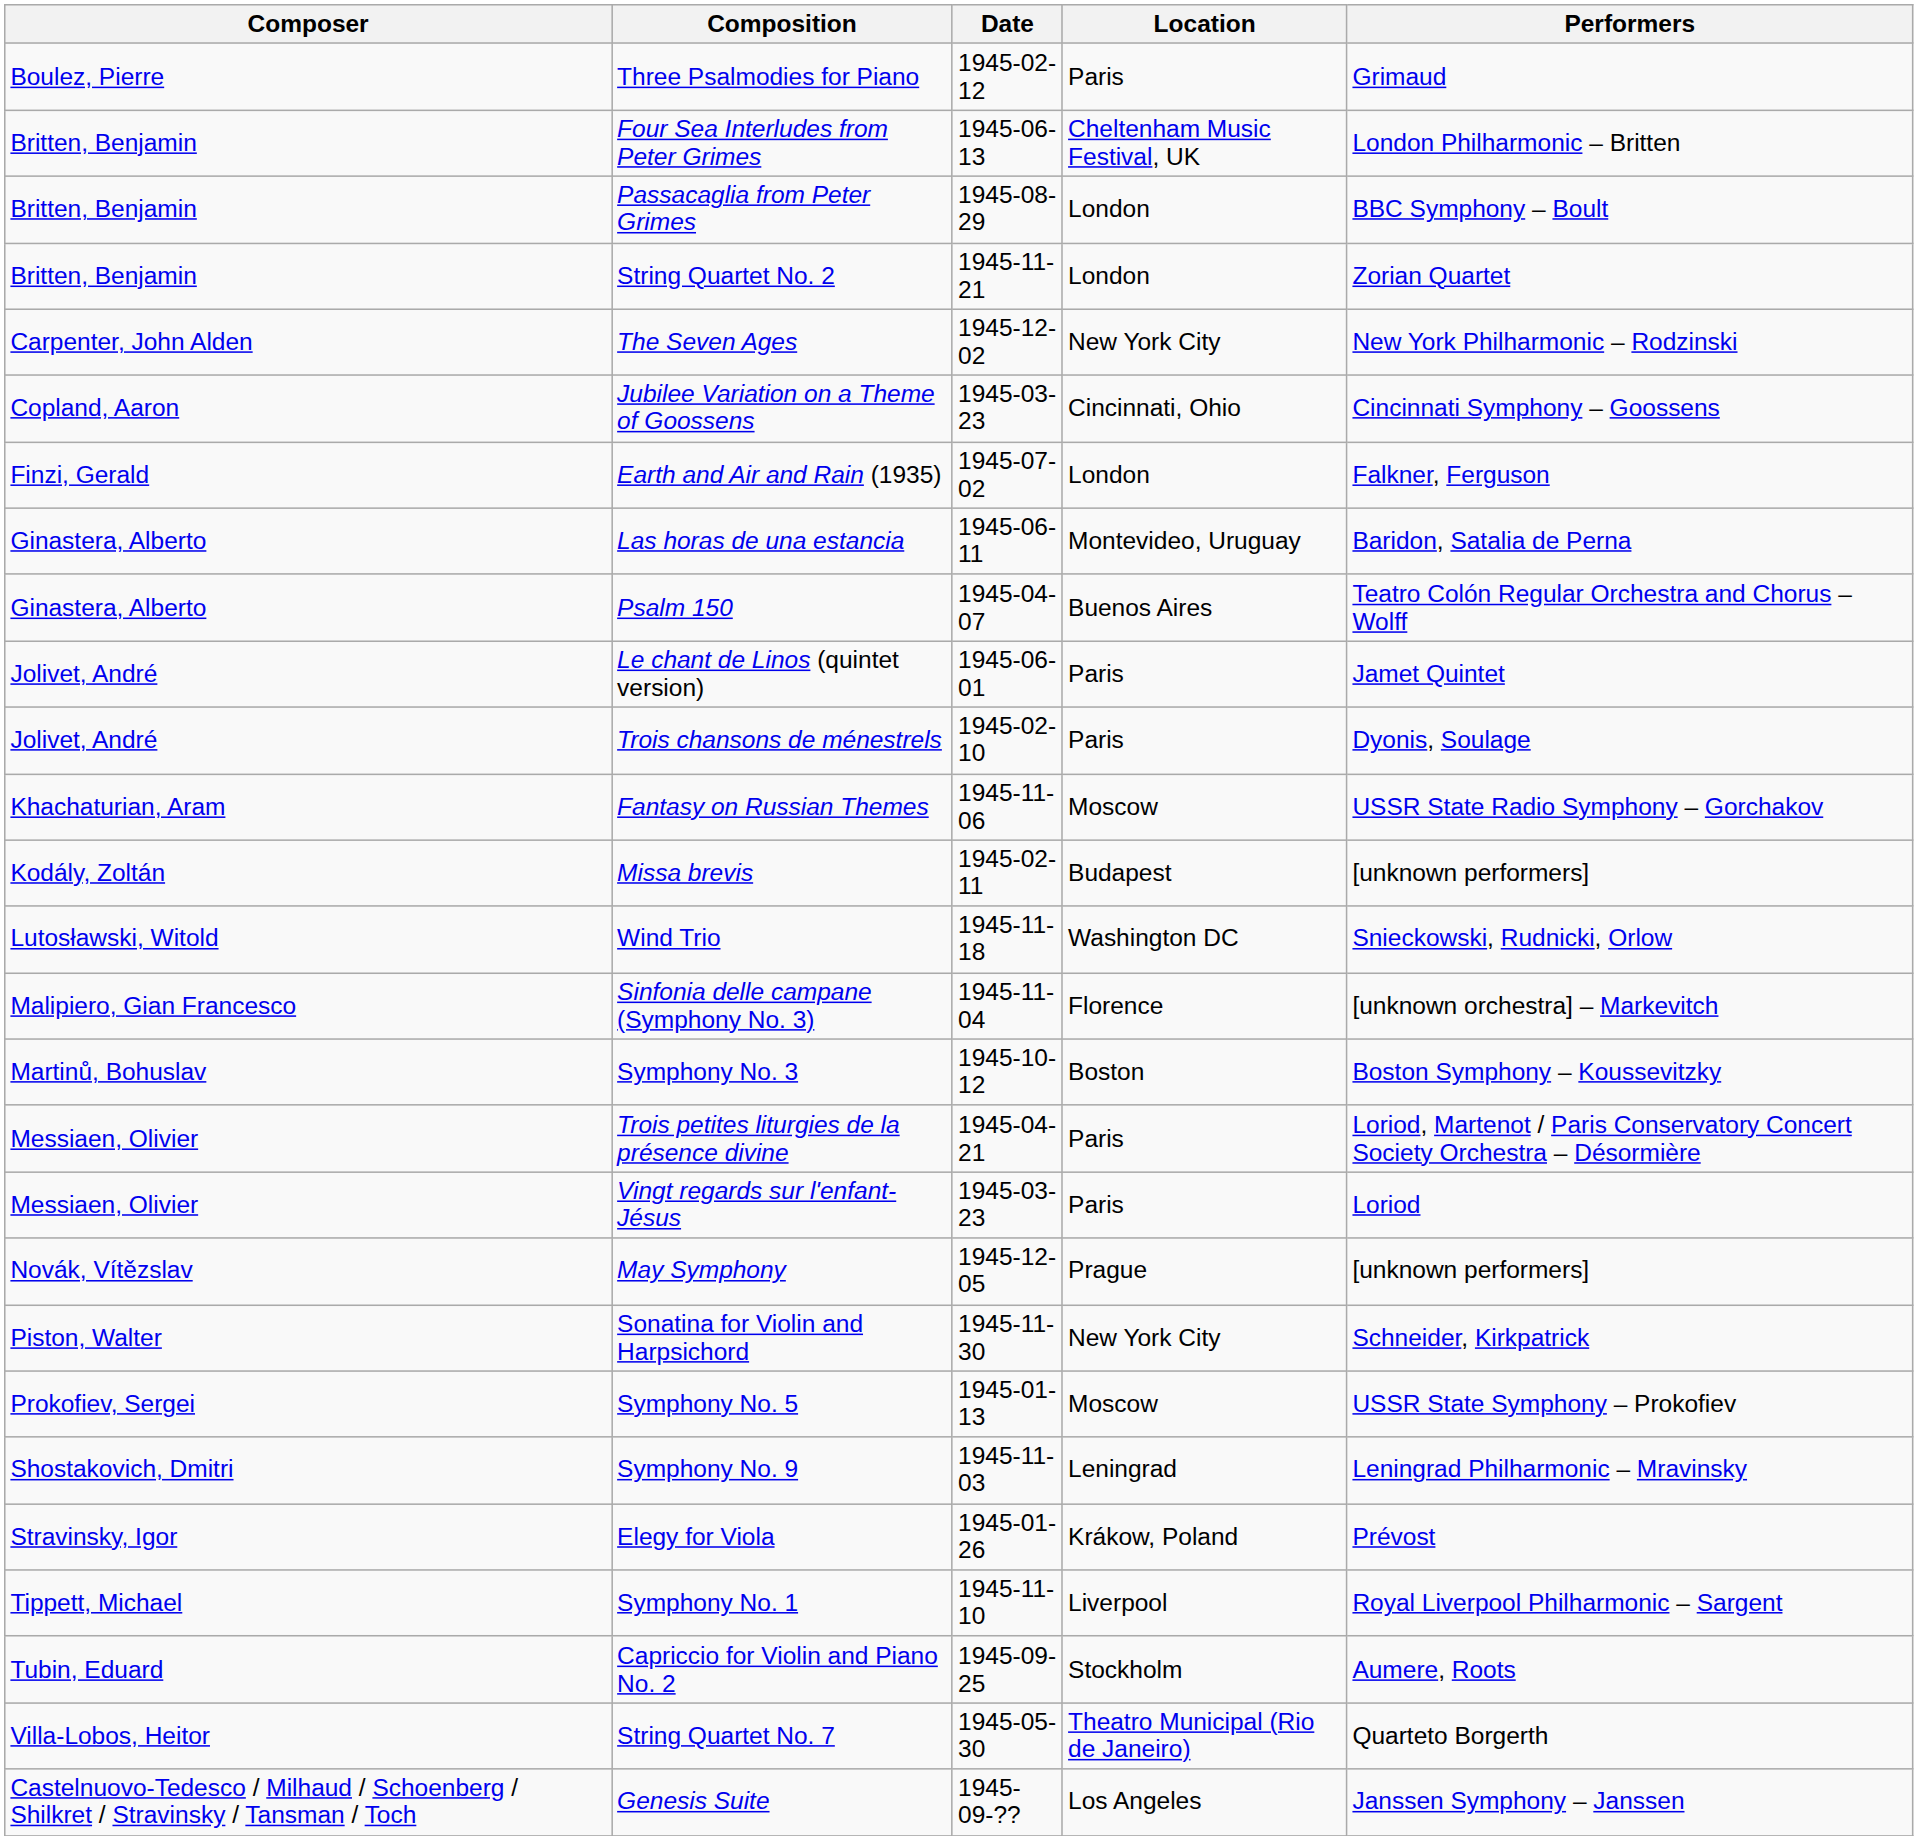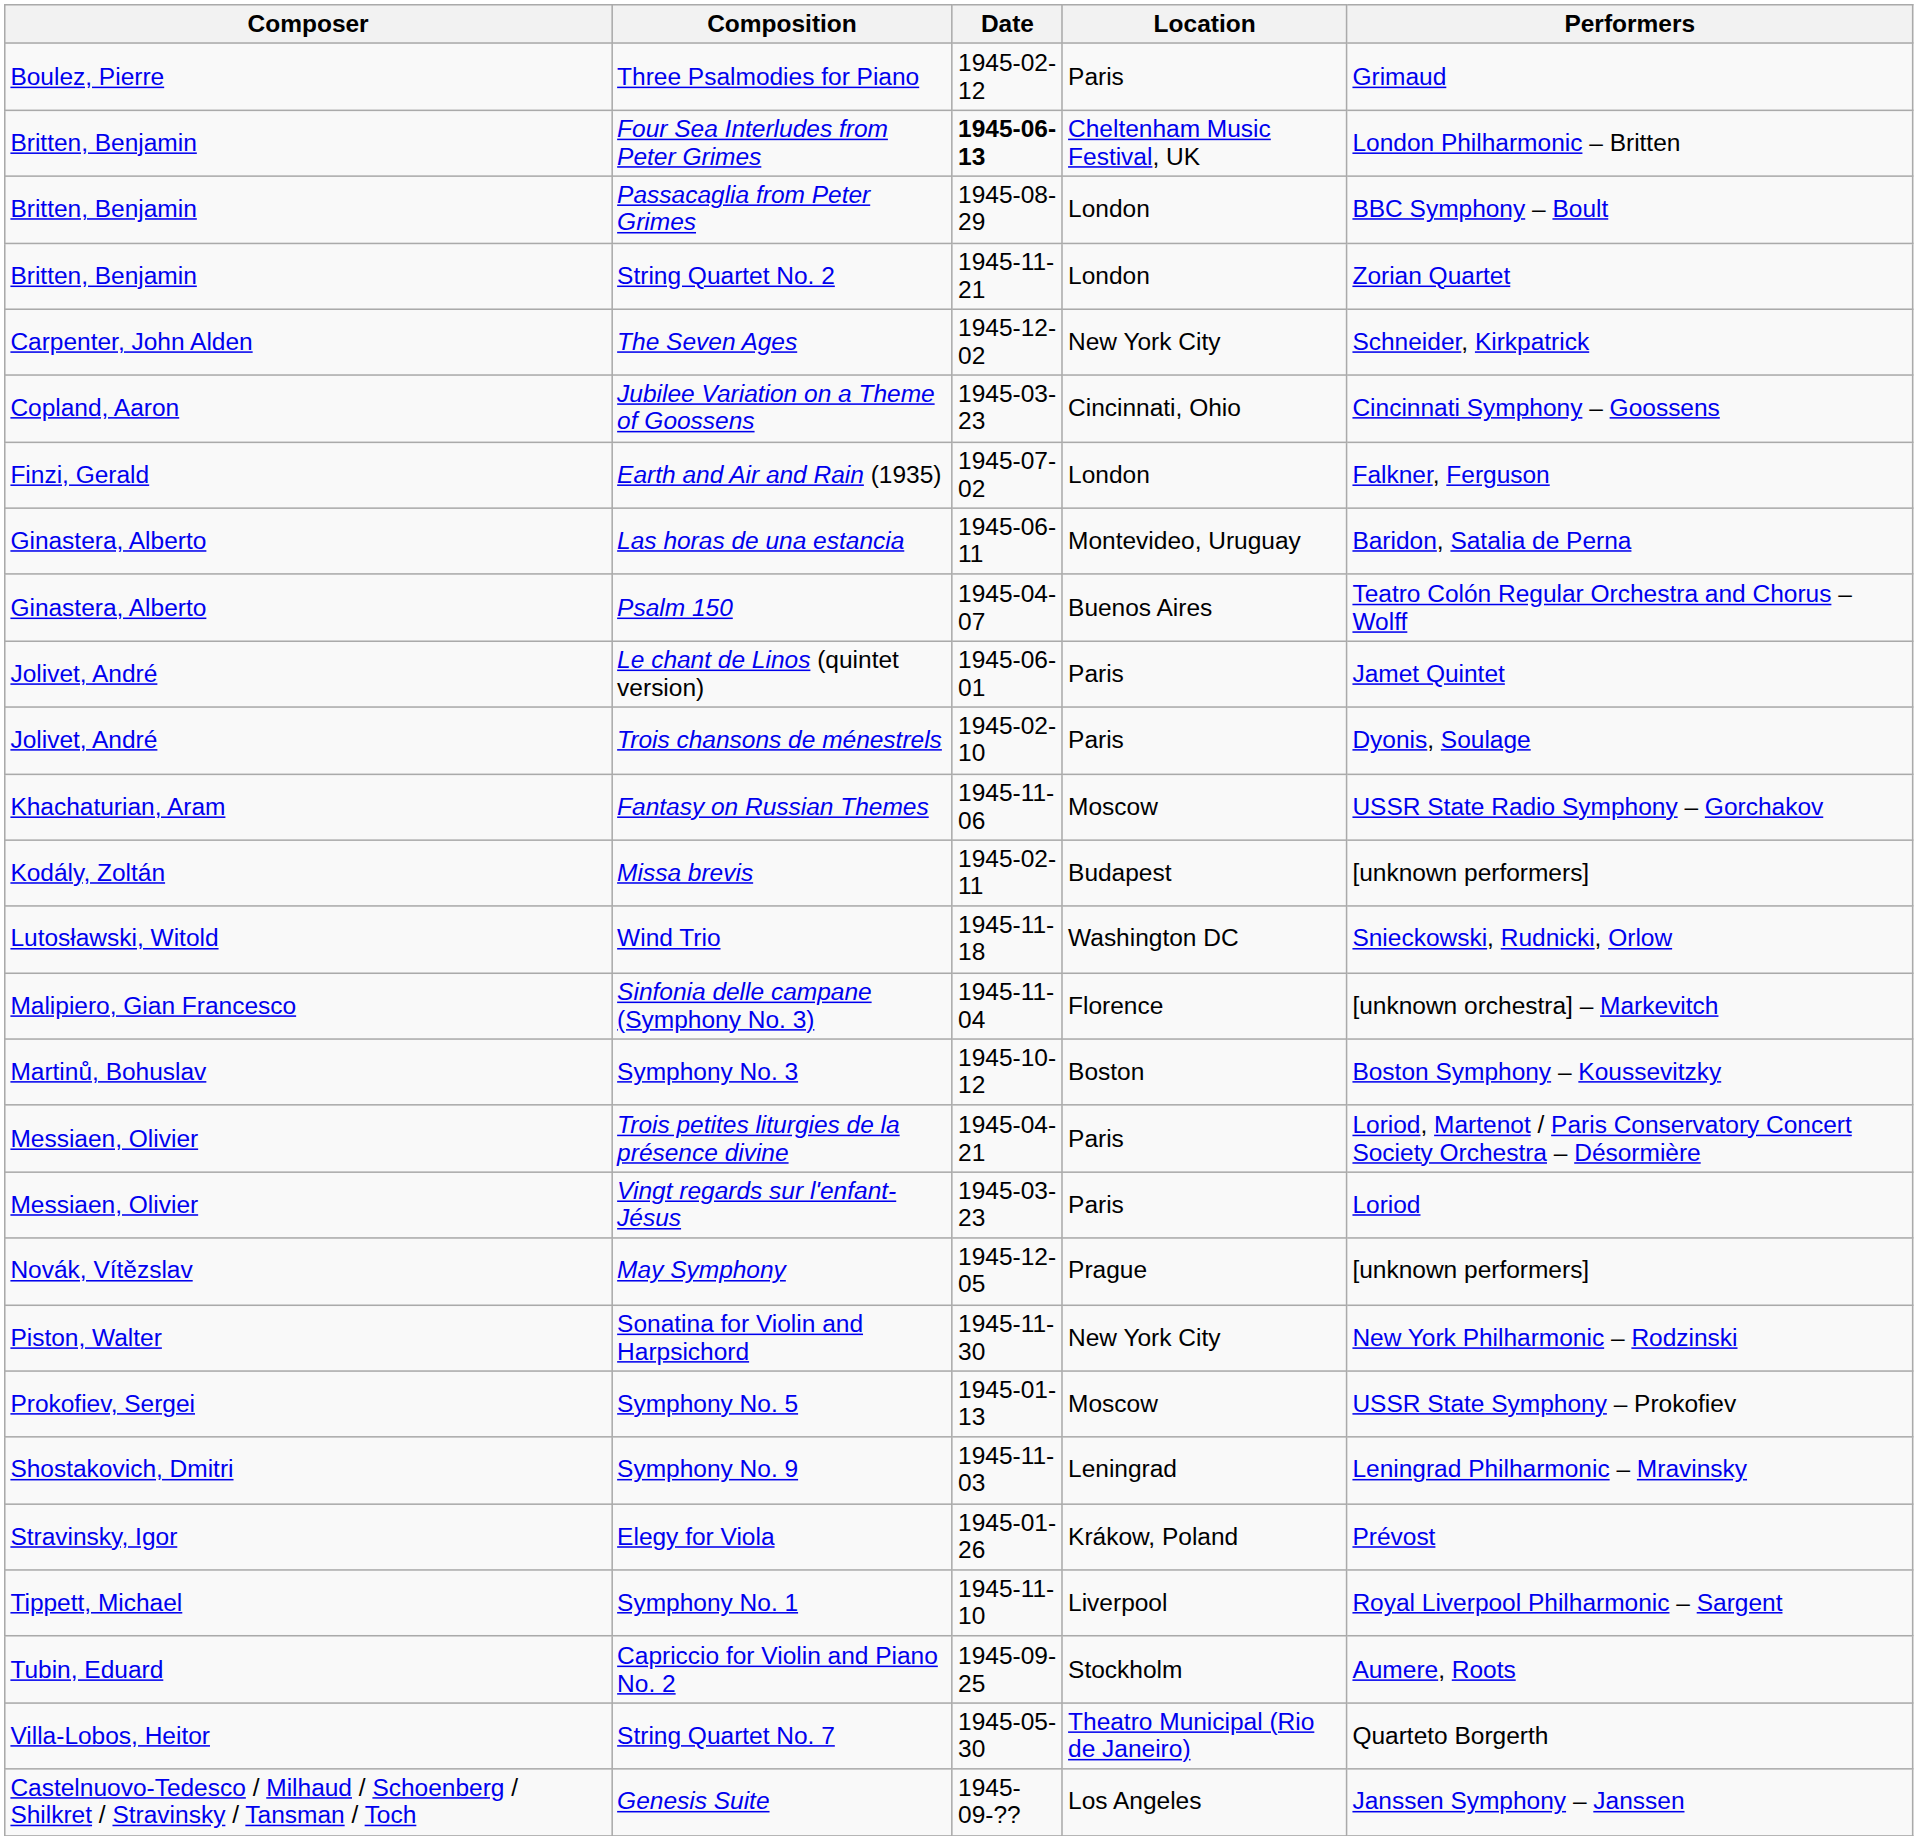Four Sea Interludes from Peter Grimes | Date: normal -> bold
The Seven Ages | Performers: New York Philharmonic – Rodzinski -> Schneider, Kirkpatrick
Sonatina for Violin and Harpsichord | Performers: Schneider, Kirkpatrick -> New York Philharmonic – Rodzinski
